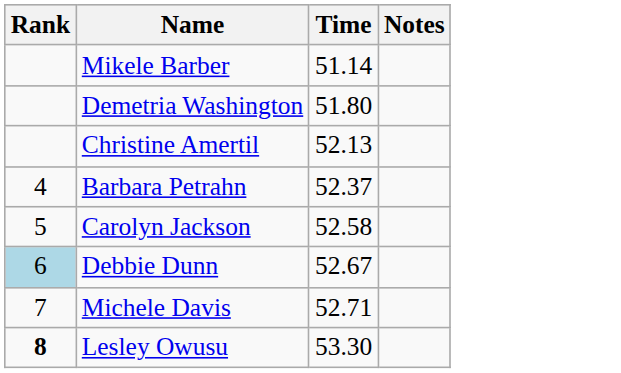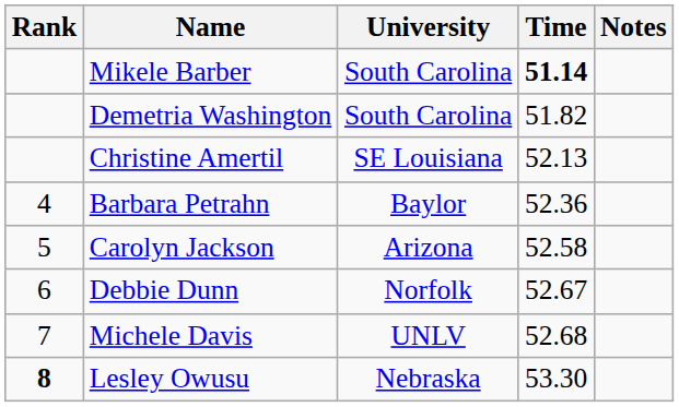+ column: University | South Carolina | South Carolina | SE Louisiana | Baylor | Arizona | Norfolk | UNLV | Nebraska
Mikele Barber | Time: normal -> bold
Demetria Washington | Time: 51.80 -> 51.82
Barbara Petrahn | Time: 52.37 -> 52.36
Debbie Dunn | Rank: lightblue background -> no background
Michele Davis | Time: 52.71 -> 52.68
